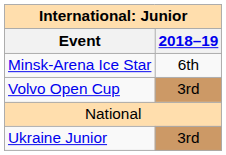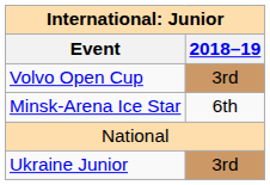rows swapped: Volvo Open Cup <-> Minsk-Arena Ice Star
